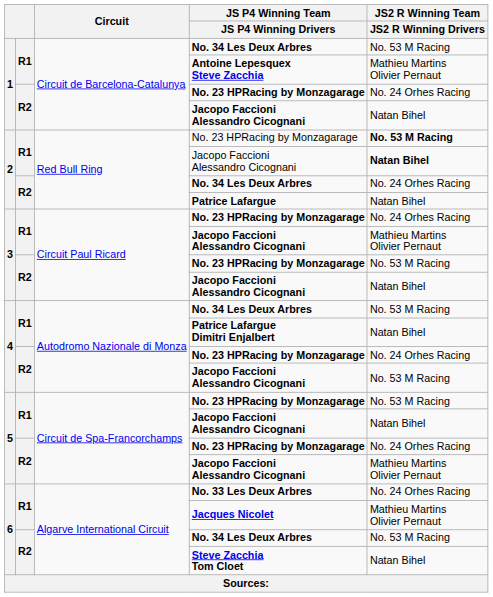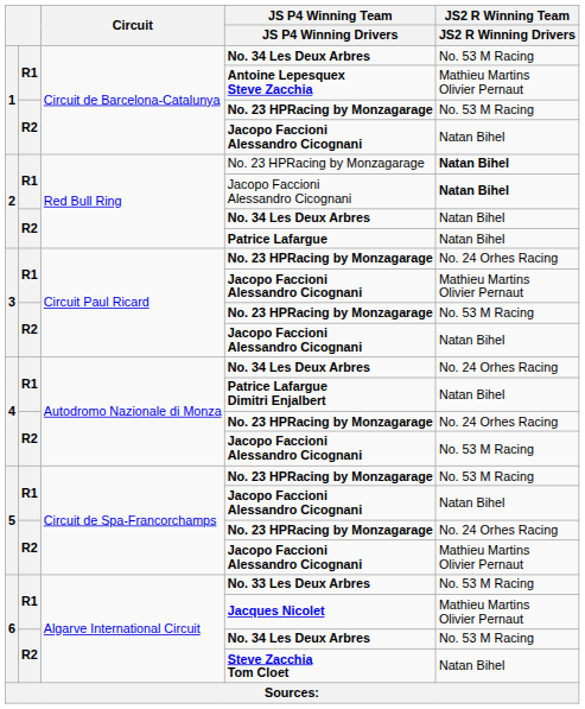1 / No. 23 HPRacing by Monzagarage | JS2 R Winning Team / JS2 R Winning Drivers: No. 24 Orhes Racing -> No. 53 M Racing
2 / No. 23 HPRacing by Monzagarage | JS2 R Winning Team / JS2 R Winning Drivers: No. 53 M Racing -> Natan Bihel
2 / No. 34 Les Deux Arbres | JS2 R Winning Team / JS2 R Winning Drivers: No. 24 Orhes Racing -> Natan Bihel
4 / No. 34 Les Deux Arbres | JS2 R Winning Team / JS2 R Winning Drivers: No. 53 M Racing -> No. 24 Orhes Racing
No. 33 Les Deux Arbres | JS2 R Winning Team / JS2 R Winning Drivers: No. 24 Orhes Racing -> No. 53 M Racing
